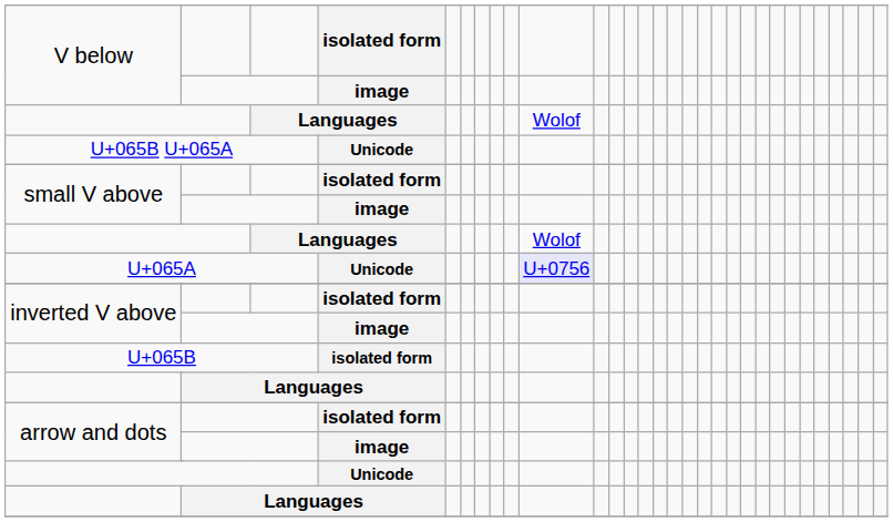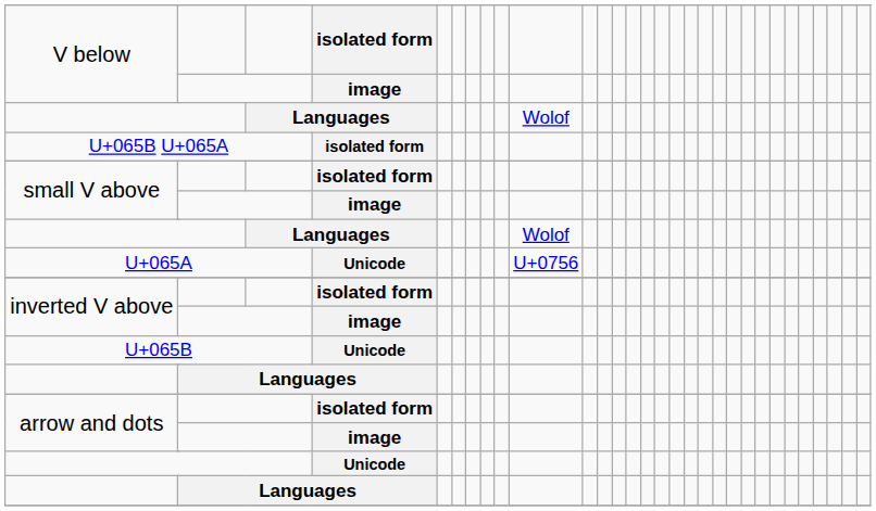U+065B U+065A | column 5: Unicode -> isolated form
U+065A | column 11: lavender background -> no background
U+065B | column 5: isolated form -> Unicode
